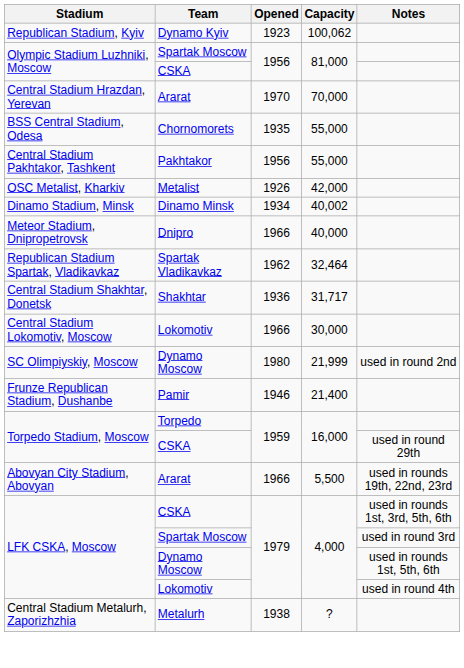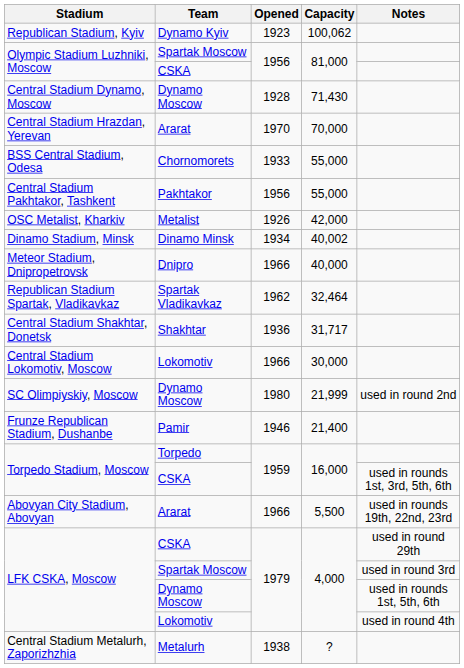+ row: Central Stadium Dynamo, Moscow | Dynamo Moscow | 1928 | 71,430
BSS Central Stadium, Odesa | Opened: 1935 -> 1933
Torpedo Stadium, Moscow / CSKA | Notes: used in round 29th -> used in rounds 1st, 3rd, 5th, 6th
LFK CSKA, Moscow / CSKA | Notes: used in rounds 1st, 3rd, 5th, 6th -> used in round 29th
